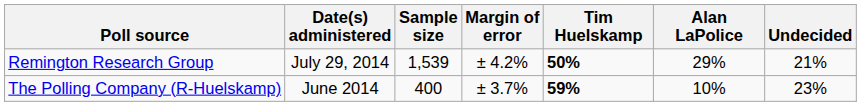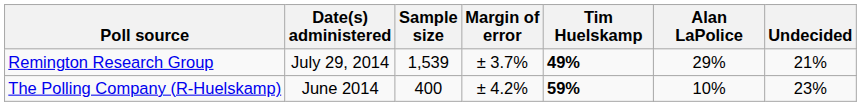Remington Research Group | Margin of error: ± 4.2% -> ± 3.7%
Remington Research Group | Tim Huelskamp: 50% -> 49%
The Polling Company (R-Huelskamp) | Margin of error: ± 3.7% -> ± 4.2%
